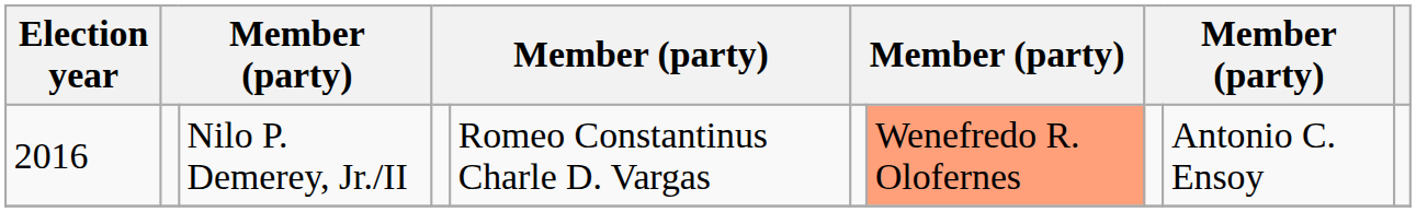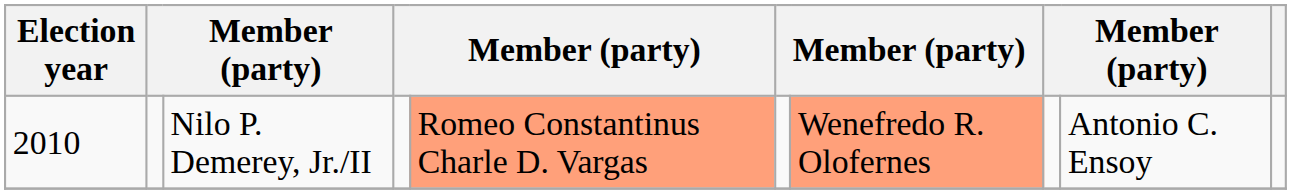Nilo P. Demerey, Jr./II | Election year: 2016 -> 2010
Nilo P. Demerey, Jr./II | column 5: no background -> lightsalmon background
